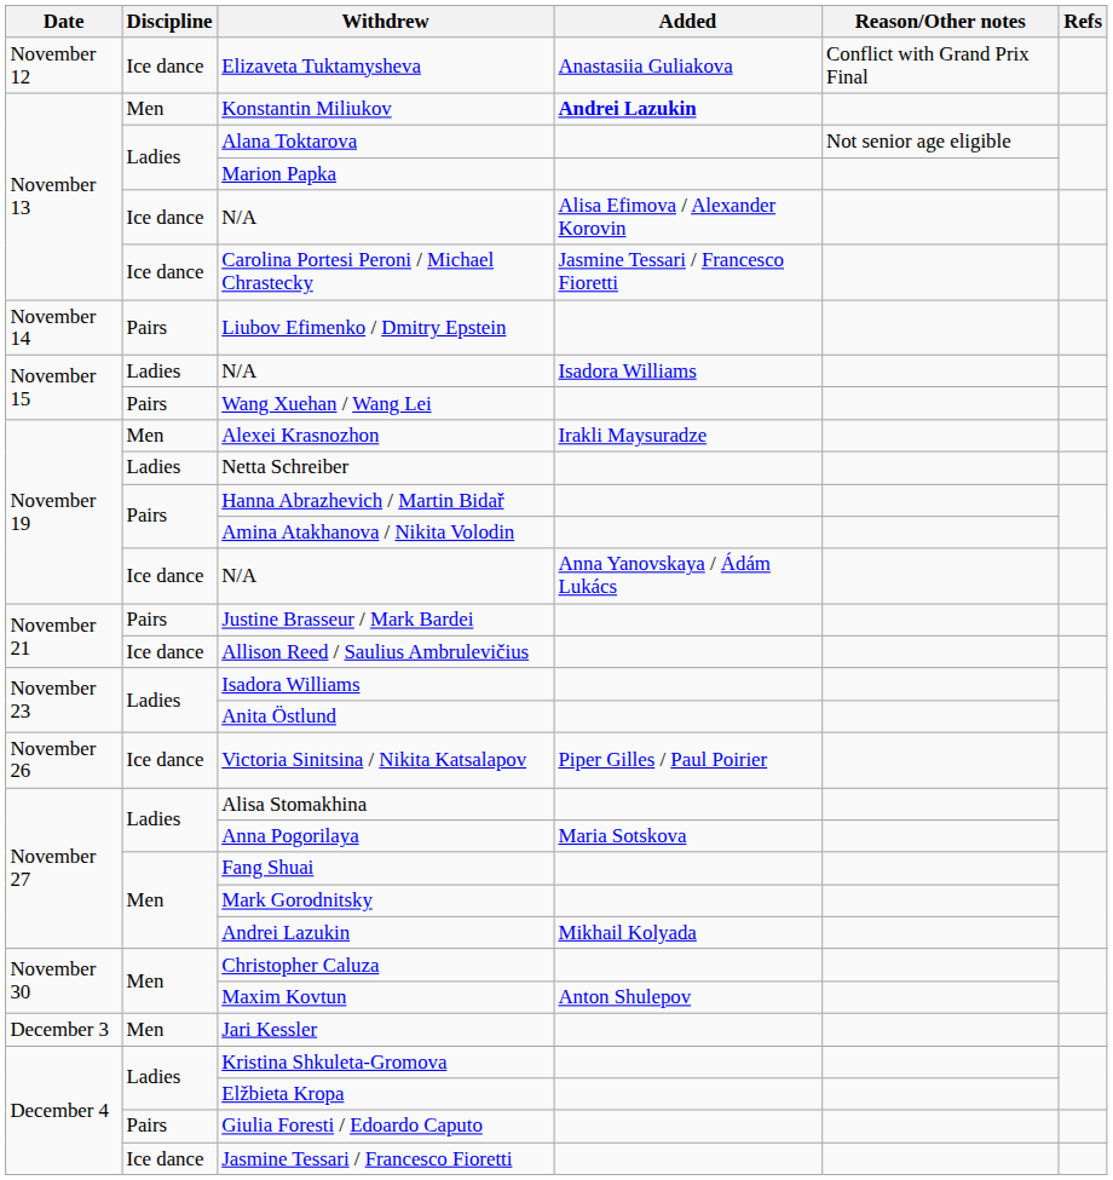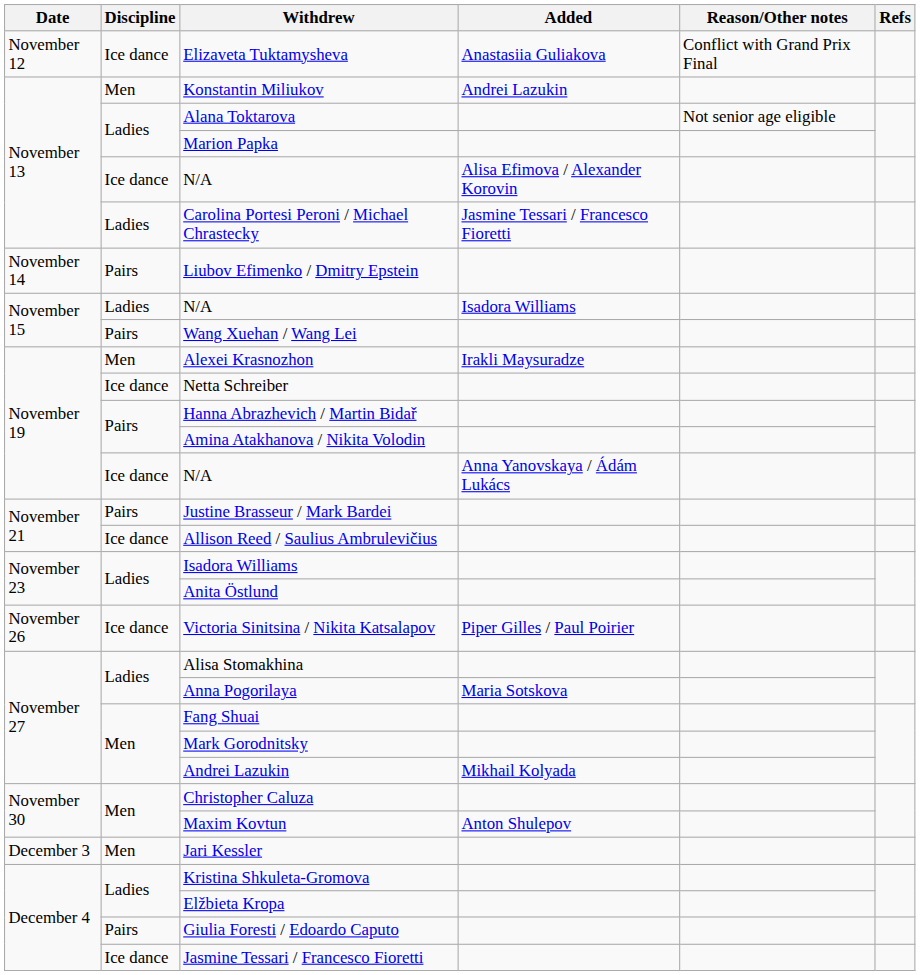Konstantin Miliukov | Added: bold -> normal
Carolina Portesi Peroni / Michael Chrastecky | Discipline: Ice dance -> Ladies
Netta Schreiber | Discipline: Ladies -> Ice dance
